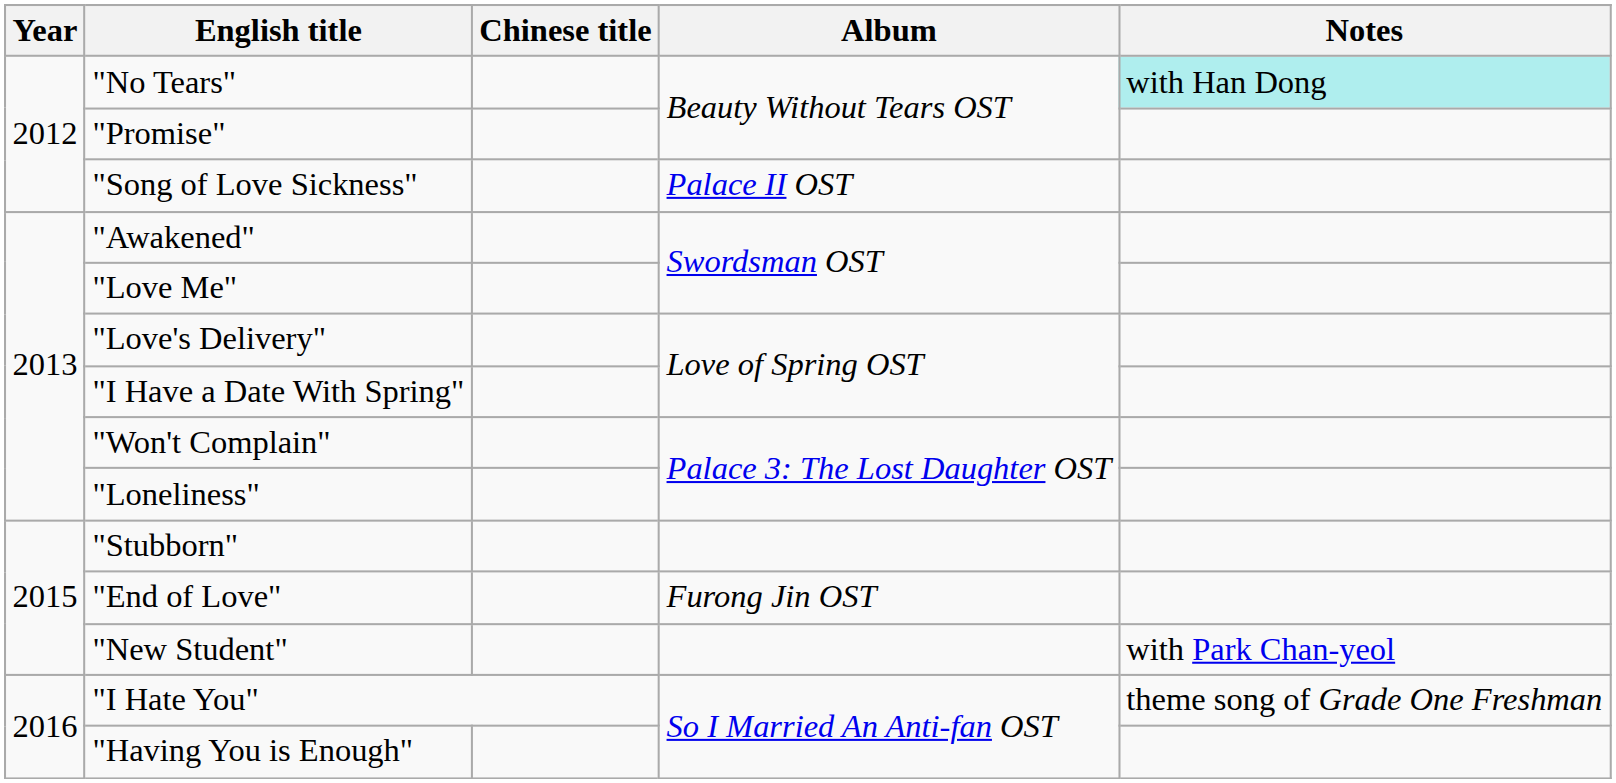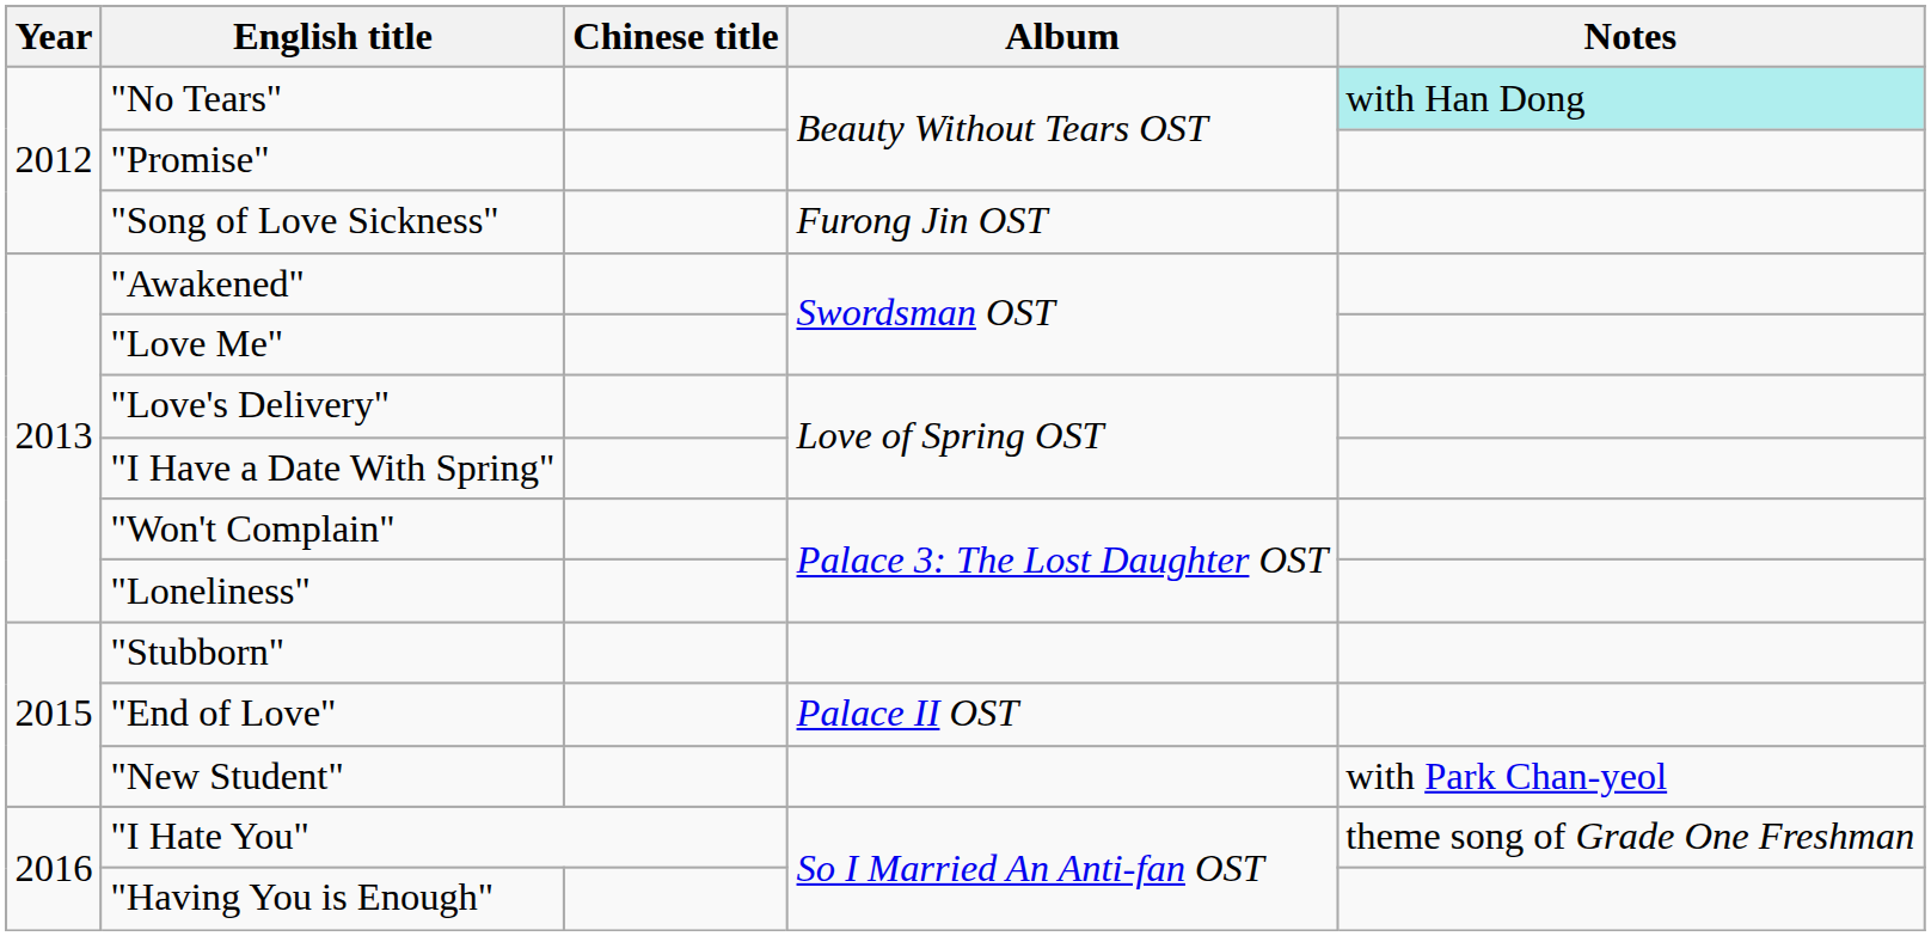"Song of Love Sickness" | Album: Palace II OST -> Furong Jin OST
"End of Love" | Album: Furong Jin OST -> Palace II OST
